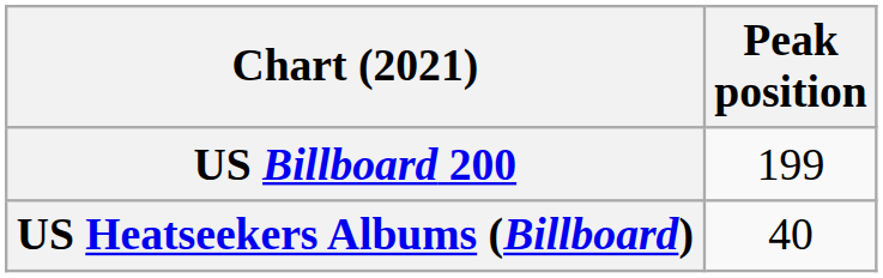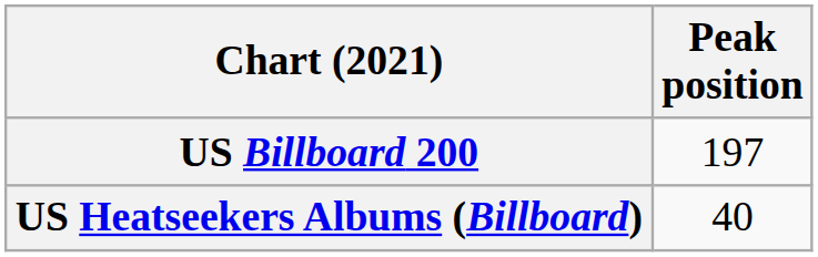US Billboard 200 | Peak position: 199 -> 197
